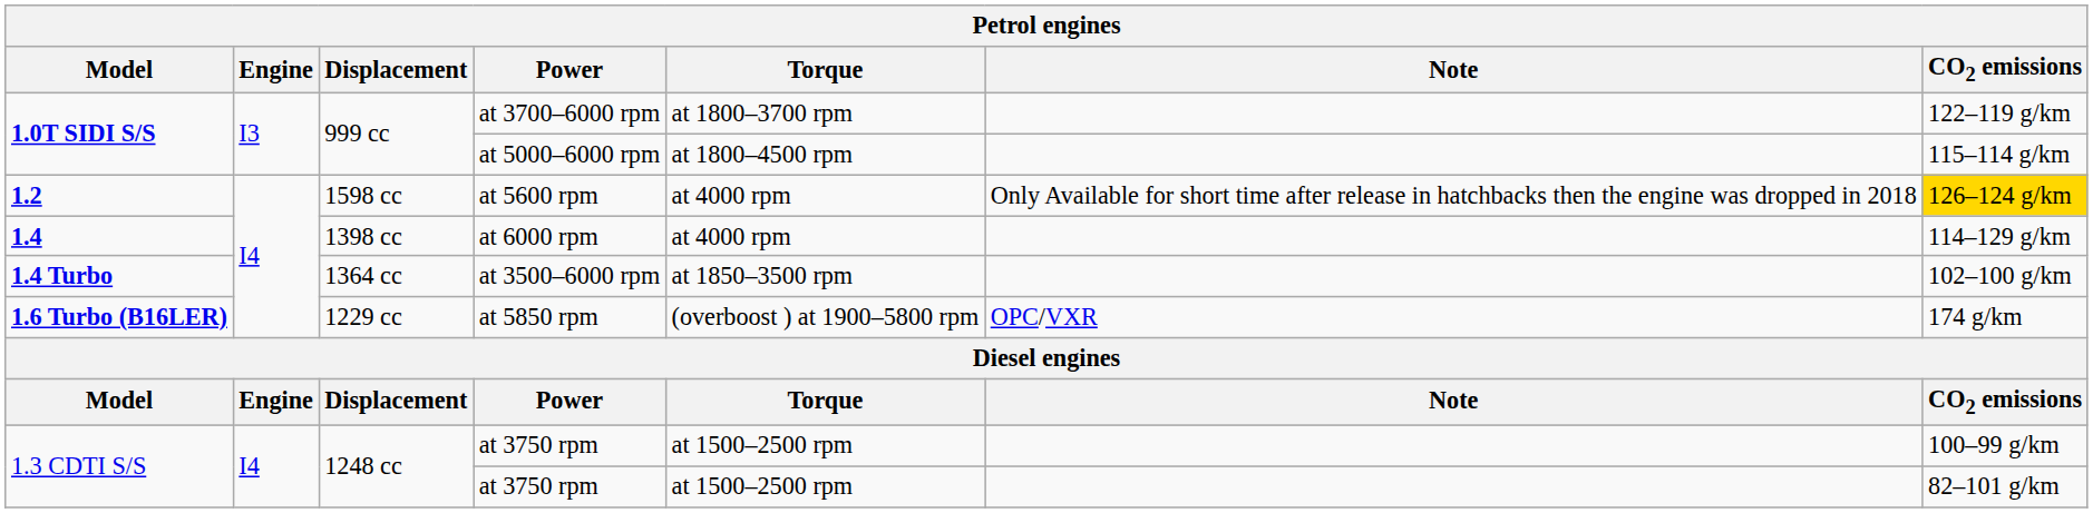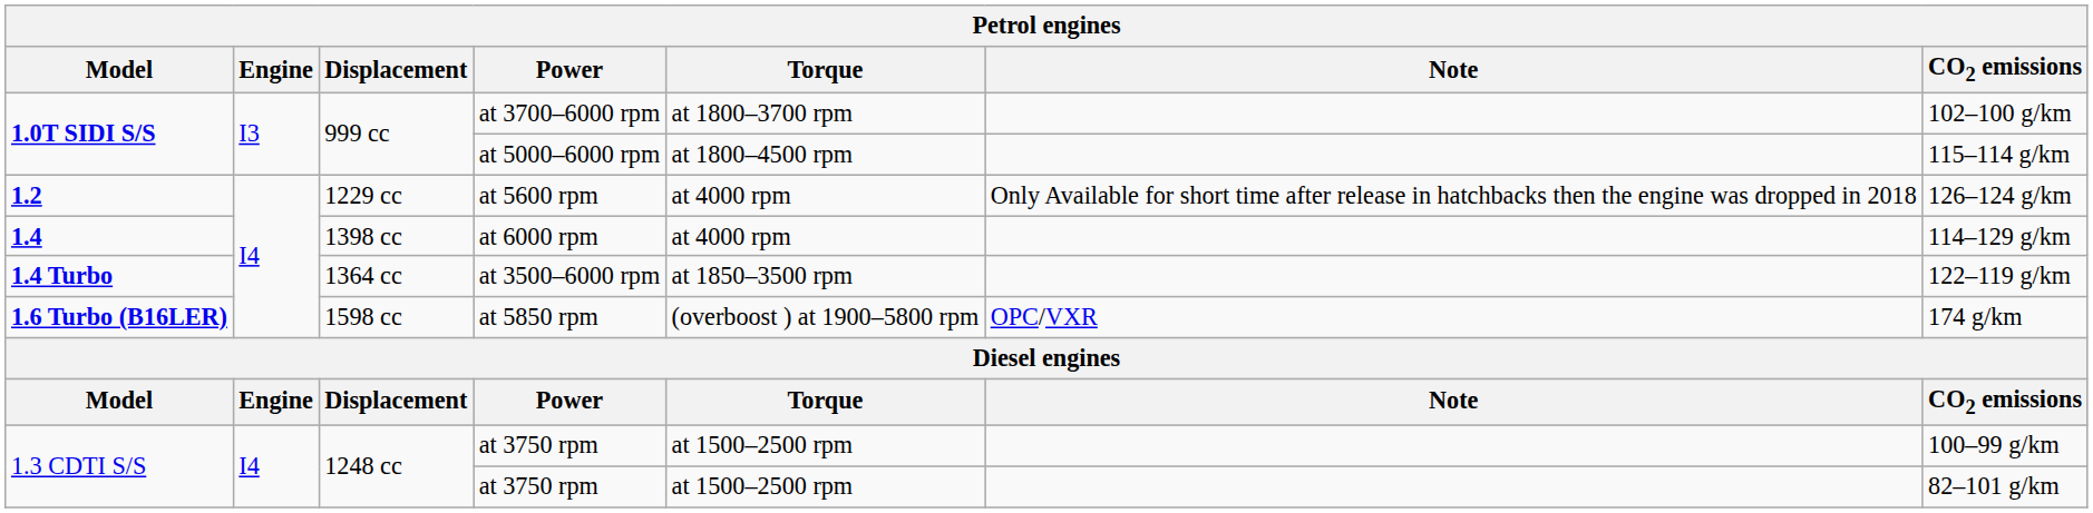at 3700–6000 rpm | CO2 emissions: 122–119 g/km -> 102–100 g/km
at 5600 rpm | Displacement: 1598 cc -> 1229 cc
at 5600 rpm | CO2 emissions: gold background -> no background
at 3500–6000 rpm | CO2 emissions: 102–100 g/km -> 122–119 g/km
at 5850 rpm | Displacement: 1229 cc -> 1598 cc
